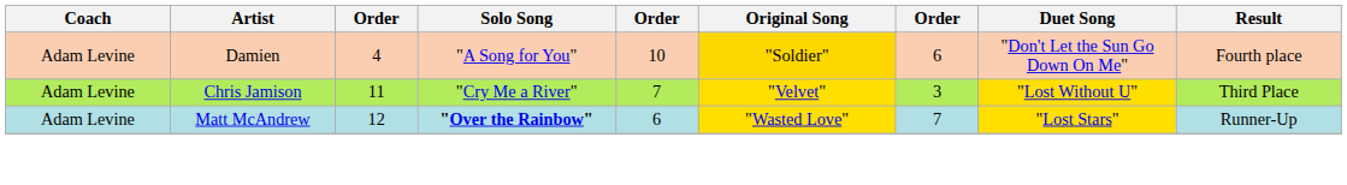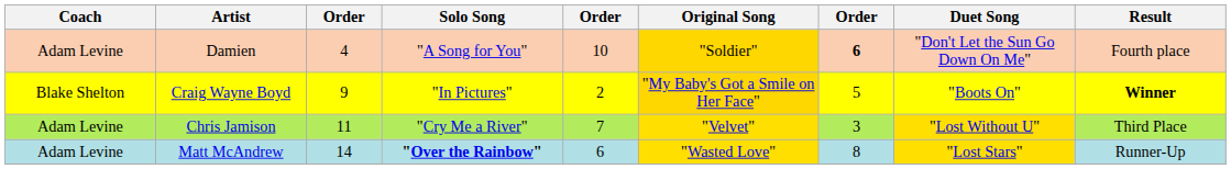Damien | column 7: normal -> bold
+ row: Blake Shelton | Craig Wayne Boyd | 9 | "In Pictures" | 2 | "My Baby's Got a Smile on Her Face" | 5 | "Boots On" | Winner
Matt McAndrew | column 3: 12 -> 14
Matt McAndrew | column 7: 7 -> 8
